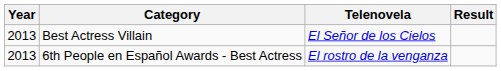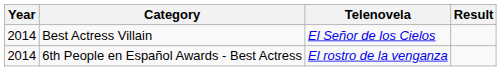Best Actress Villain | Year: 2013 -> 2014
6th People en Español Awards - Best Actress | Year: 2013 -> 2014
